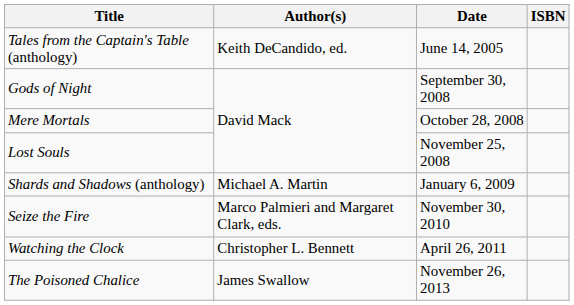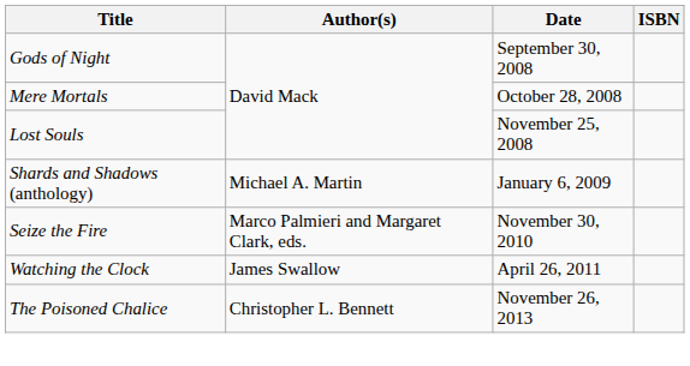- row: Tales from the Captain's Table (anthology) | Keith DeCandido, ed. | June 14, 2005
Watching the Clock | Author(s): Christopher L. Bennett -> James Swallow
The Poisoned Chalice | Author(s): James Swallow -> Christopher L. Bennett
